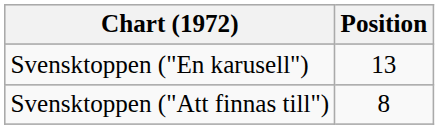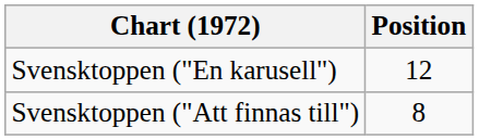Svensktoppen ("En karusell") | Position: 13 -> 12
